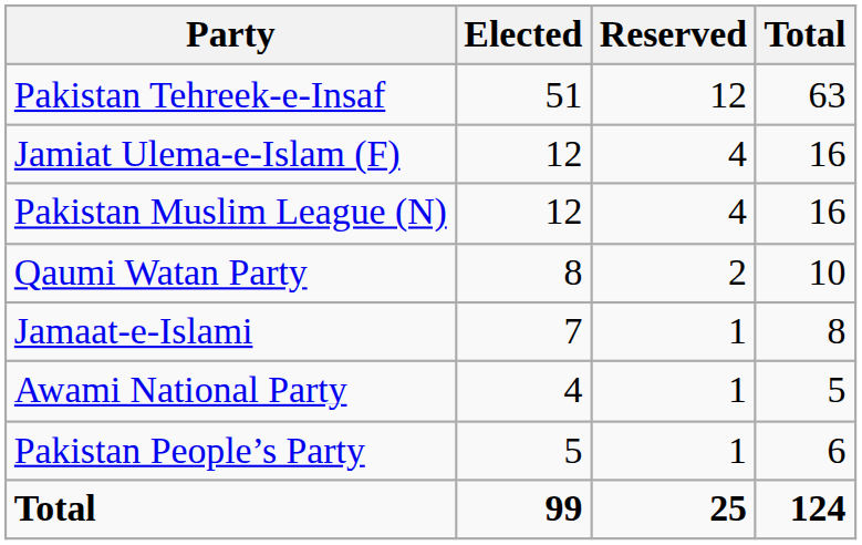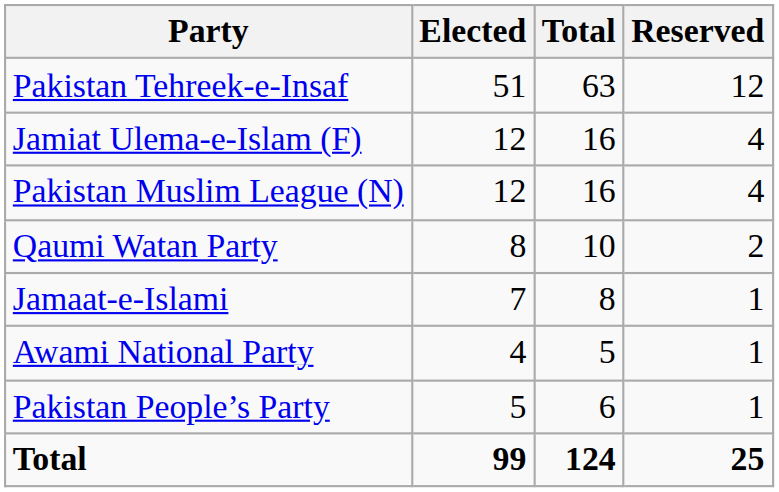columns swapped: Reserved <-> Total
